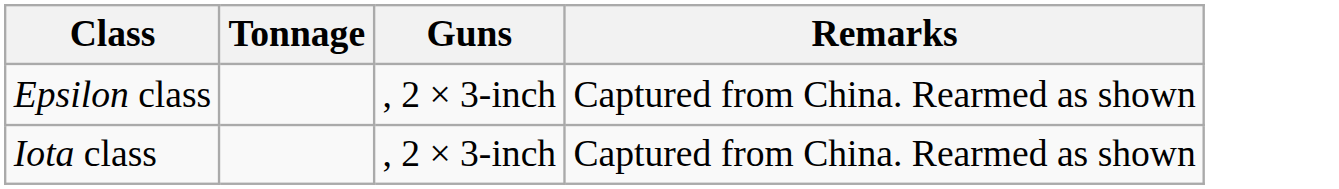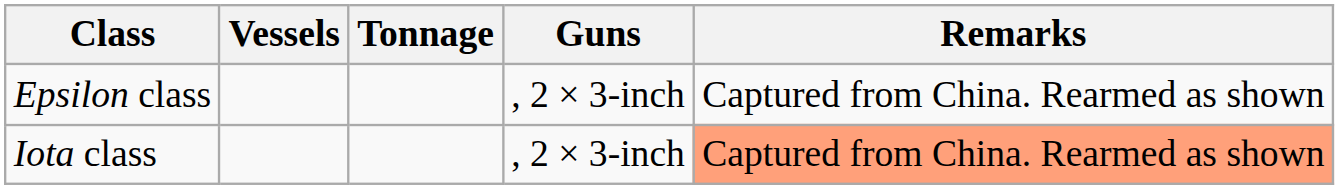+ column: Vessels
Iota class | Remarks: no background -> lightsalmon background
